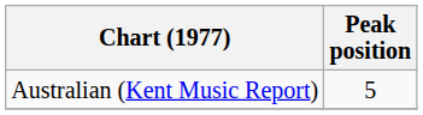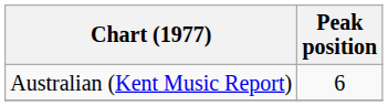Australian (Kent Music Report) | Peak position: 5 -> 6
